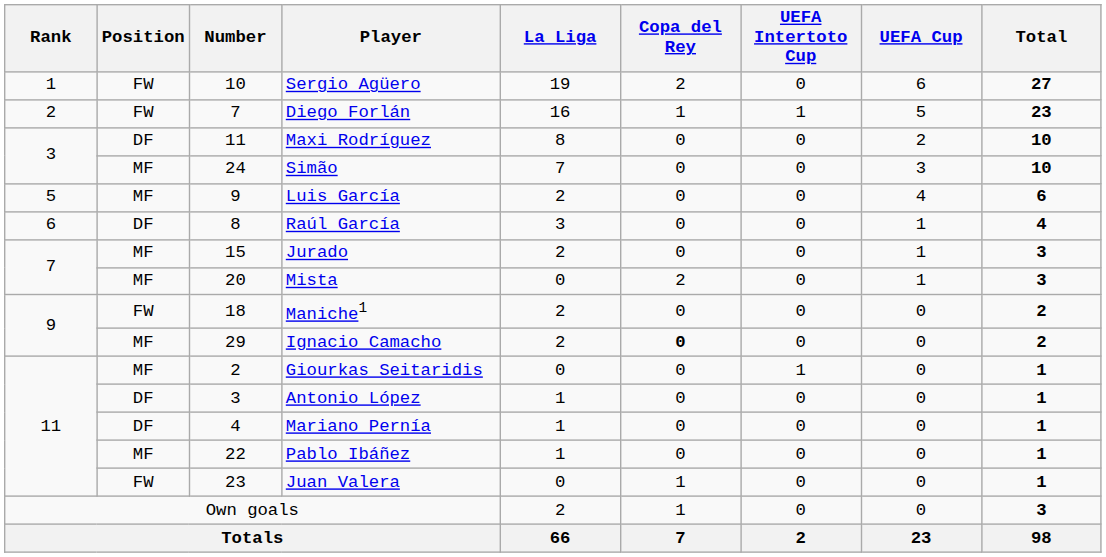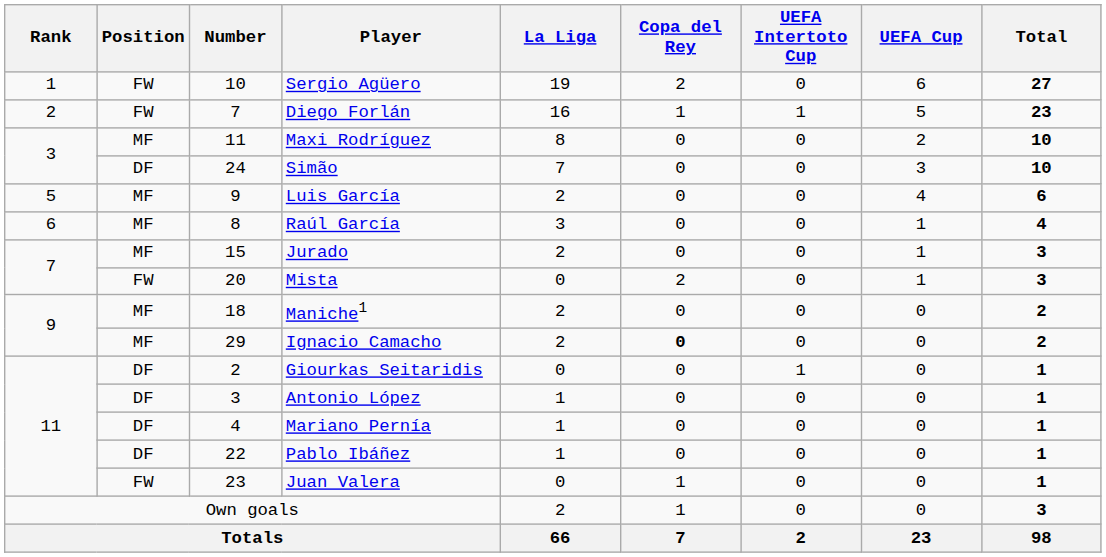Maxi Rodríguez | Position: DF -> MF
Simão | Position: MF -> DF
Raúl García | Position: DF -> MF
Mista | Position: MF -> FW
Maniche1 | Position: FW -> MF
Giourkas Seitaridis | Position: MF -> DF
Pablo Ibáñez | Position: MF -> DF
